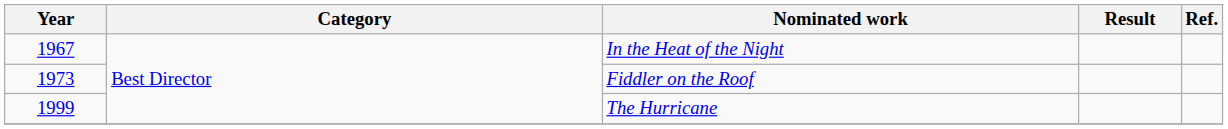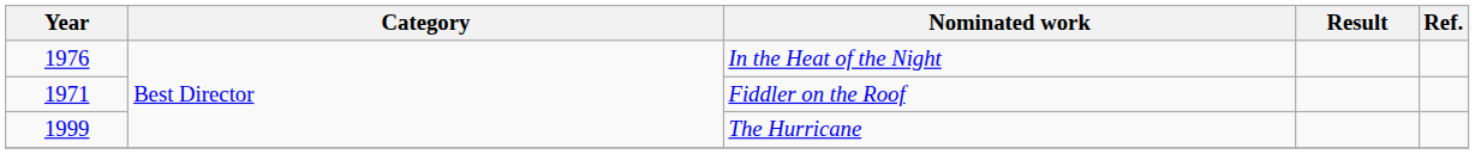In the Heat of the Night | Year: 1967 -> 1976
Fiddler on the Roof | Year: 1973 -> 1971
